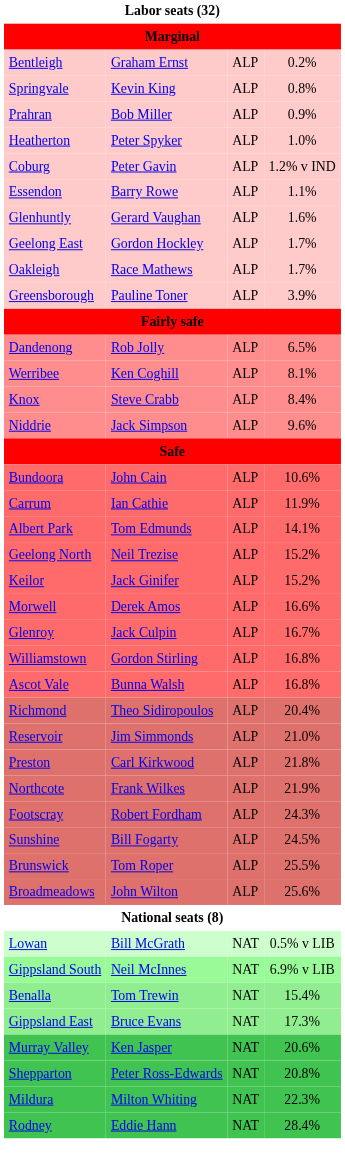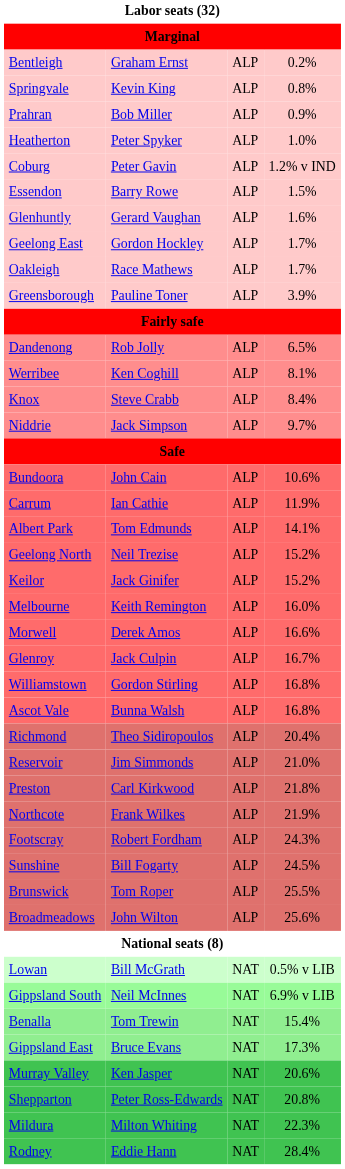Essendon | column 4: 1.1% -> 1.5%
Niddrie | column 4: 9.6% -> 9.7%
+ row: Melbourne | Keith Remington | ALP | 16.0%
